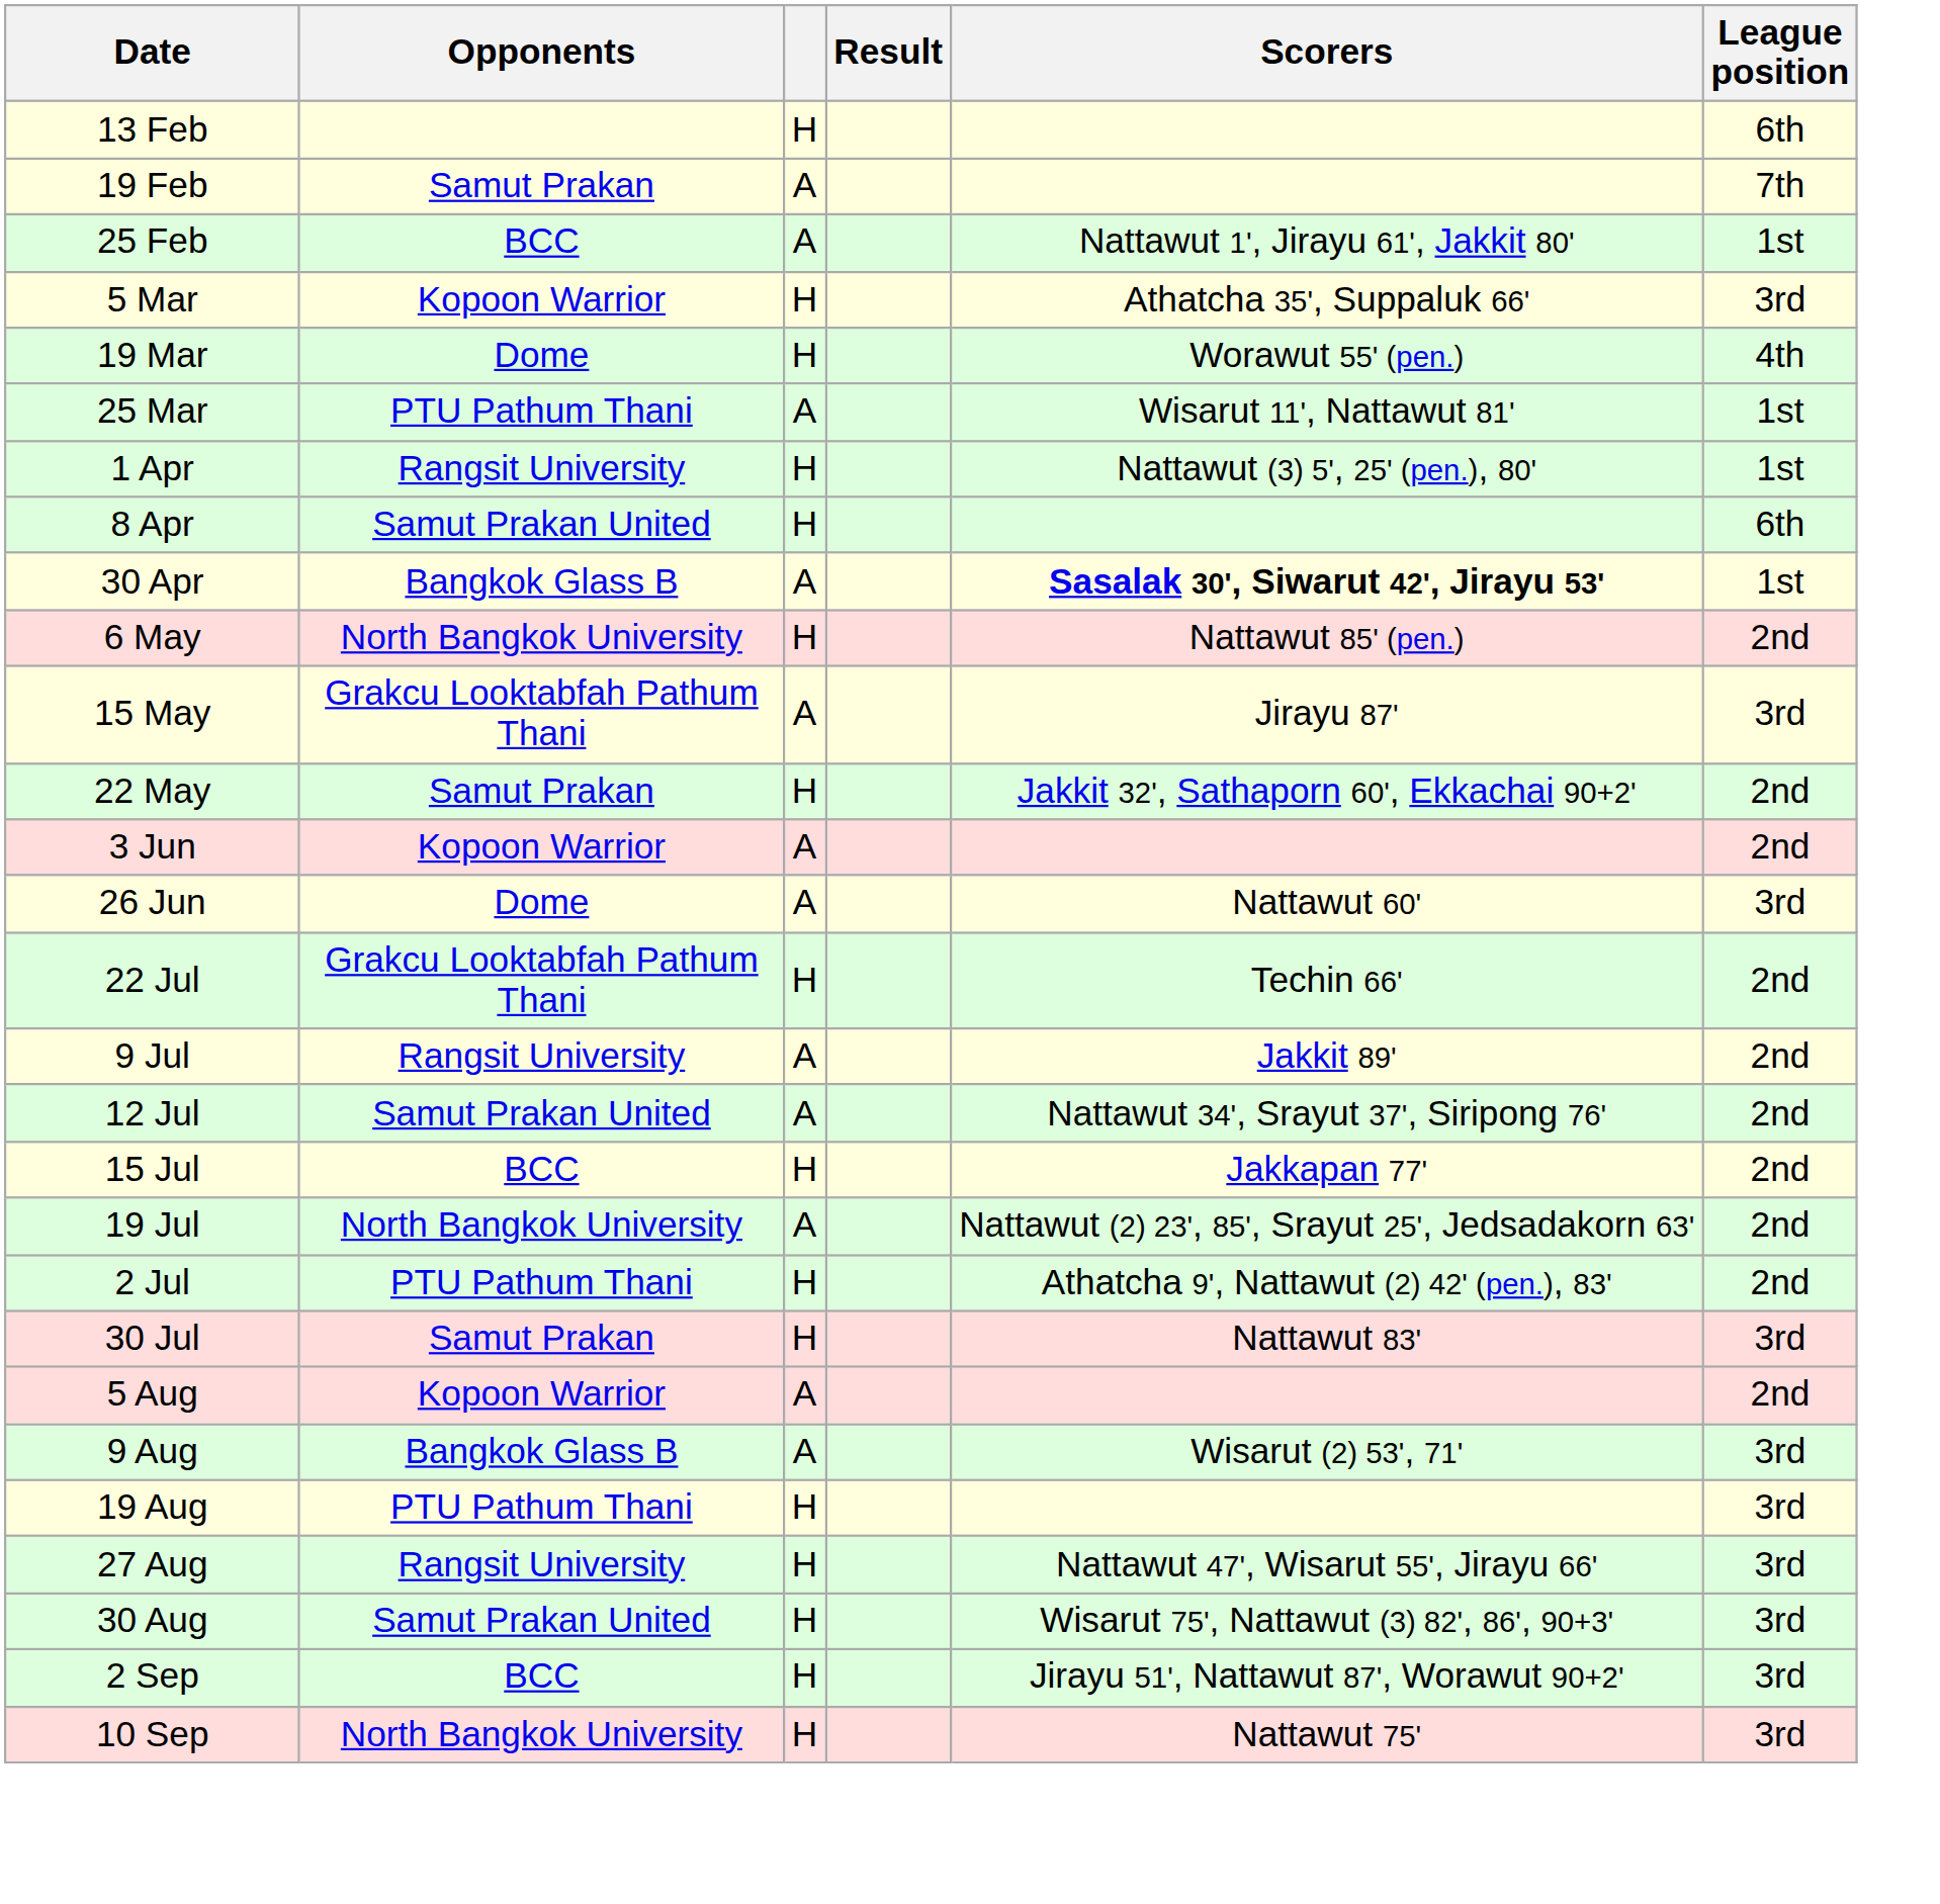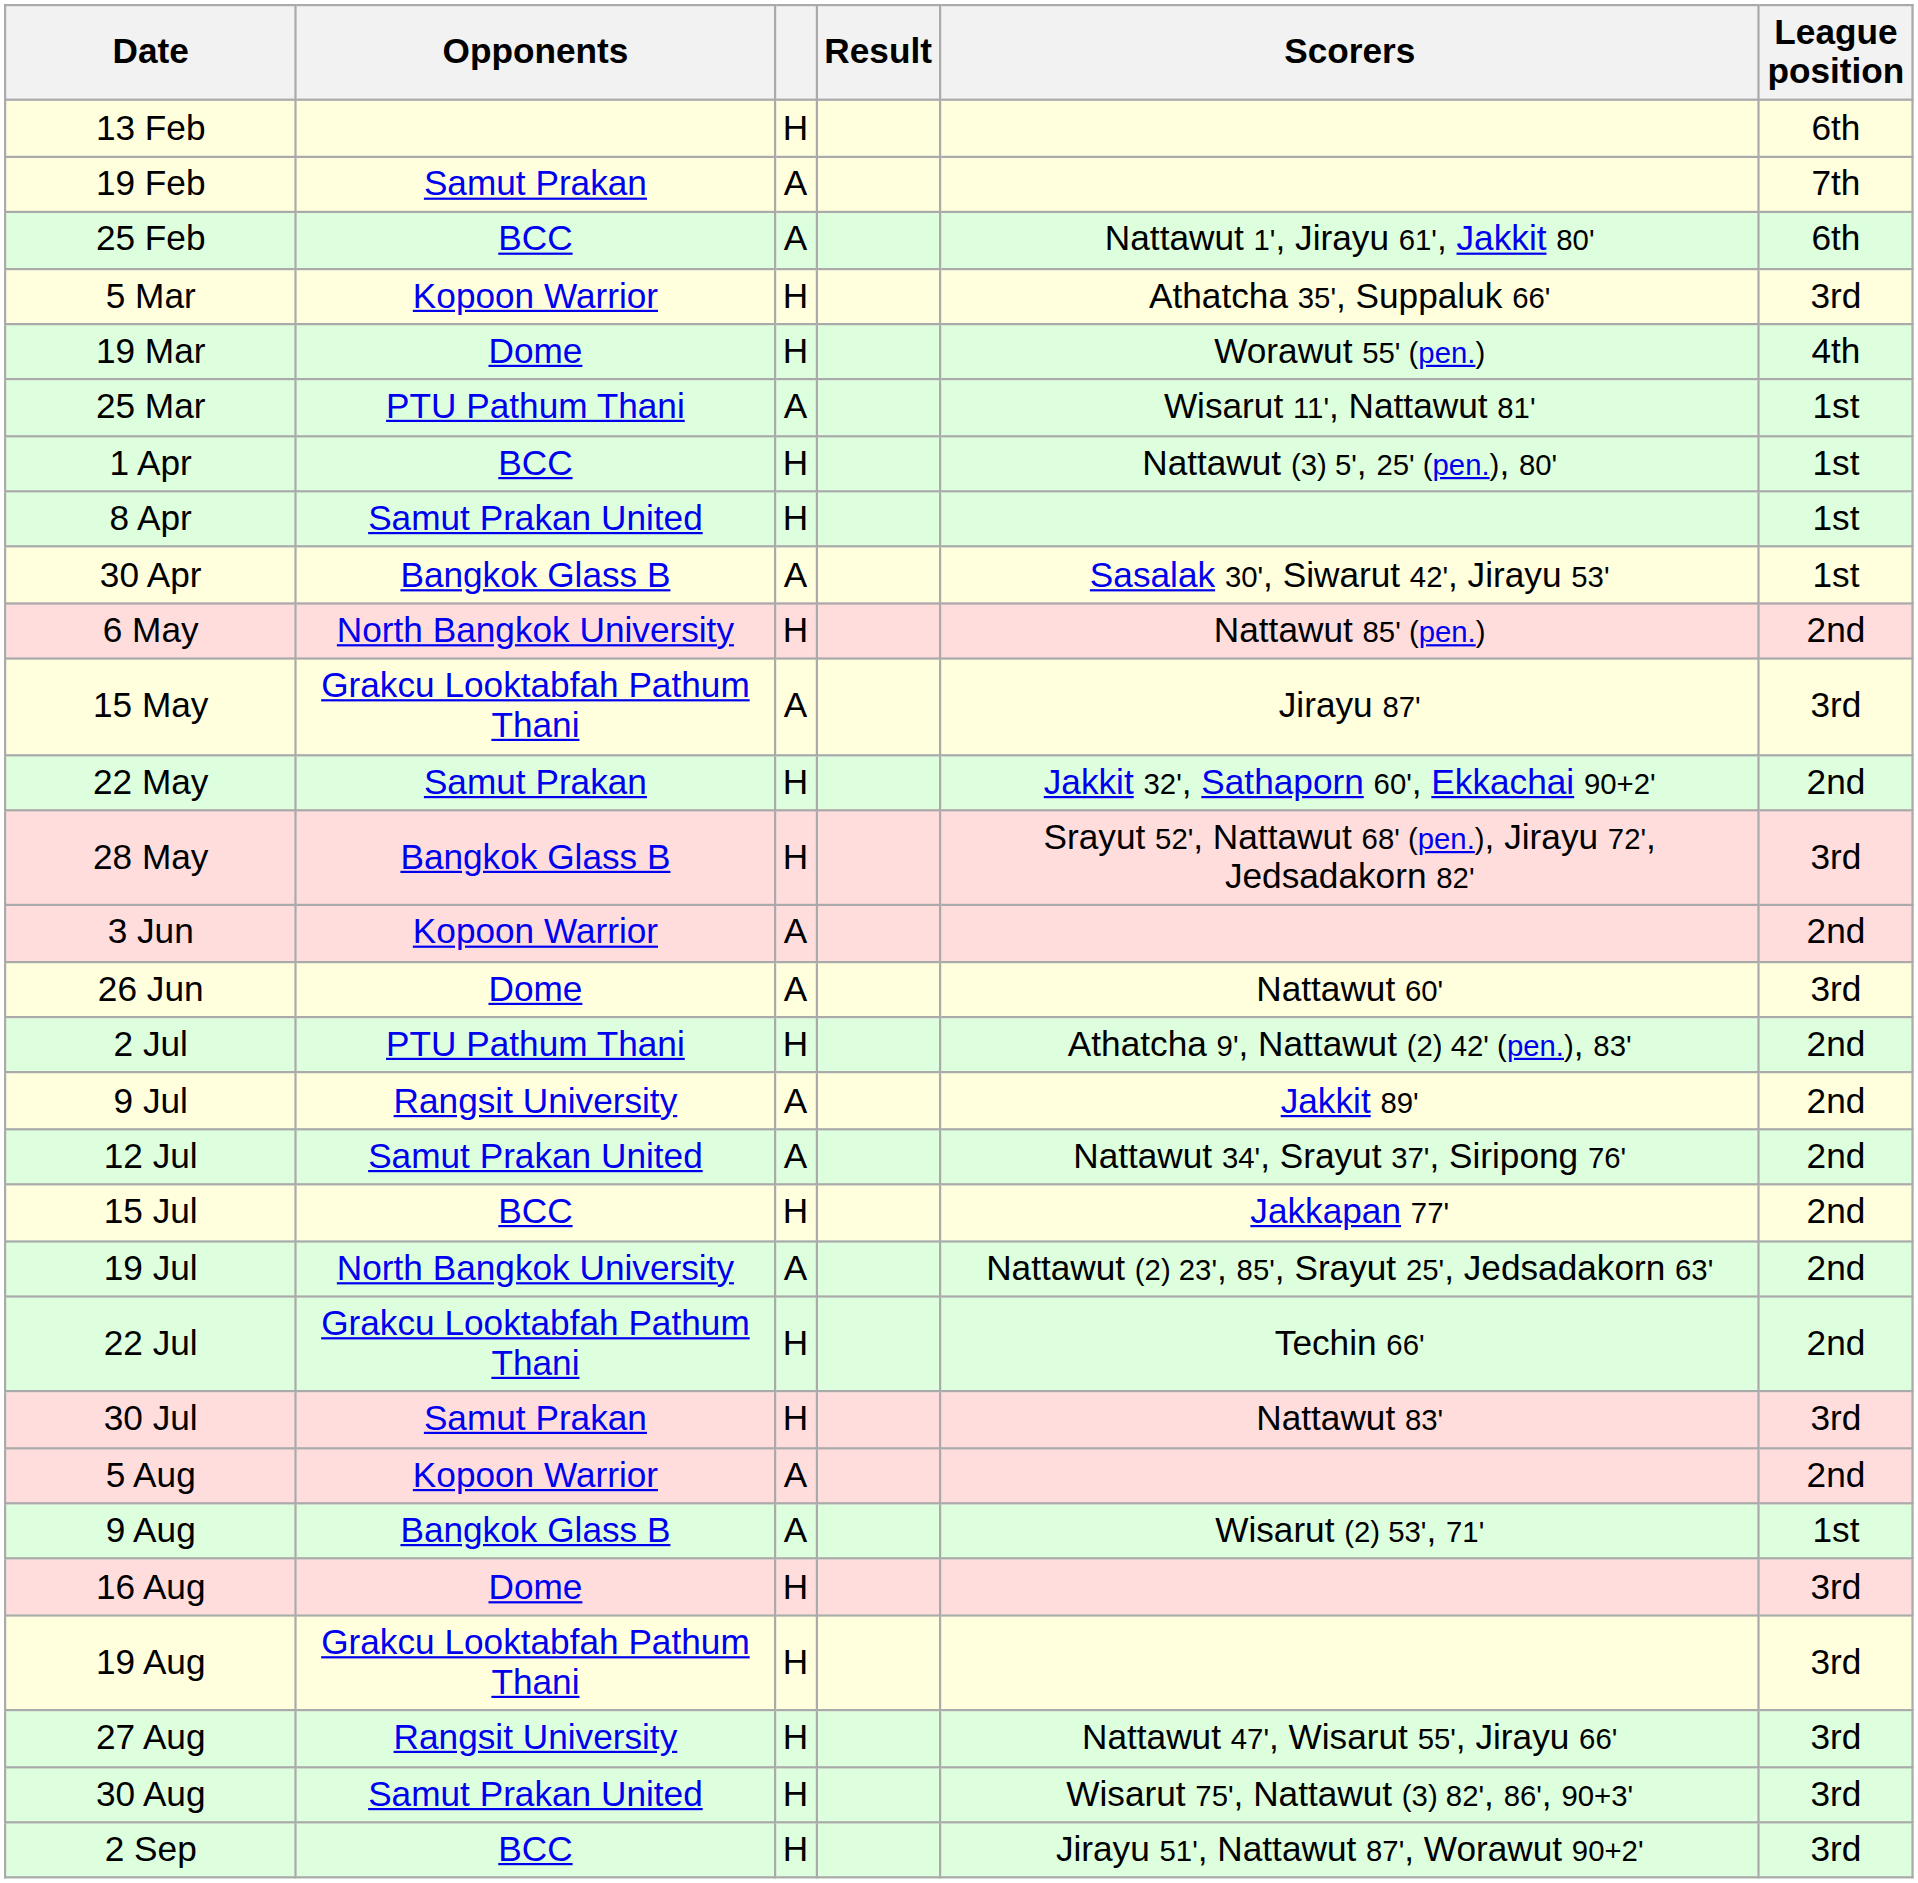25 Feb | League position: 1st -> 6th
1 Apr | Opponents: Rangsit University -> BCC
8 Apr | League position: 6th -> 1st
30 Apr | Scorers: bold -> normal
+ row: 28 May | Bangkok Glass B | H | Srayut 52', Nattawut 68' (pen.), Jirayu 72', Jedsadakorn 82' | 3rd
rows swapped: 2 Jul <-> 22 Jul
9 Aug | League position: 3rd -> 1st
+ row: 16 Aug | Dome | H | 3rd
19 Aug | Opponents: PTU Pathum Thani -> Grakcu Looktabfah Pathum Thani
- row: 10 Sep | North Bangkok University | H | Nattawut 75' | 3rd
